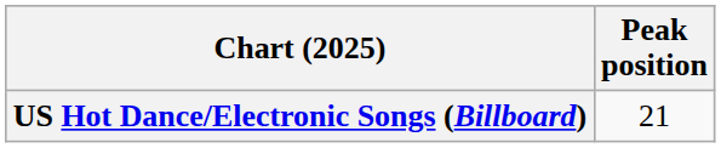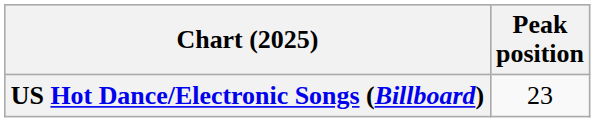US Hot Dance/Electronic Songs (Billboard) | Peak position: 21 -> 23
